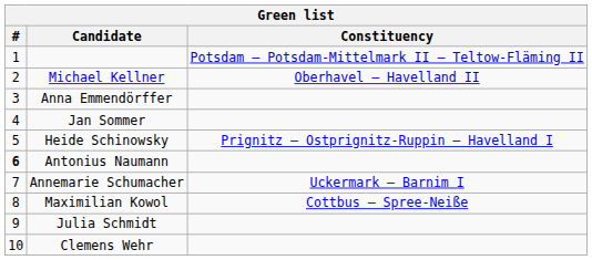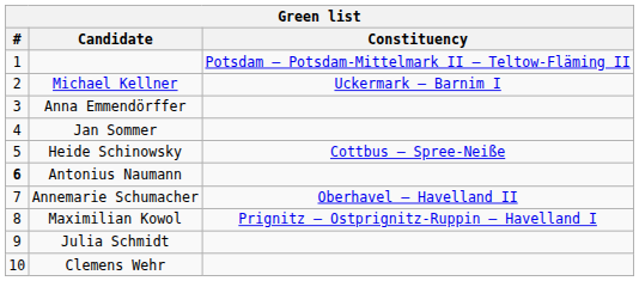Michael Kellner | Constituency: Oberhavel – Havelland II -> Uckermark – Barnim I
Heide Schinowsky | Constituency: Prignitz – Ostprignitz-Ruppin – Havelland I -> Cottbus – Spree-Neiße
Annemarie Schumacher | Constituency: Uckermark – Barnim I -> Oberhavel – Havelland II
Maximilian Kowol | Constituency: Cottbus – Spree-Neiße -> Prignitz – Ostprignitz-Ruppin – Havelland I
